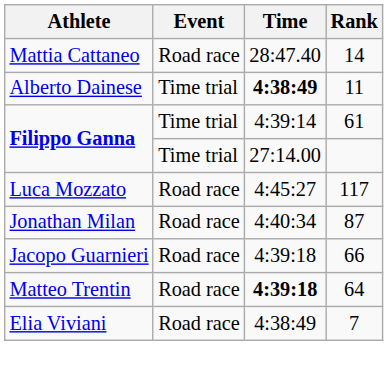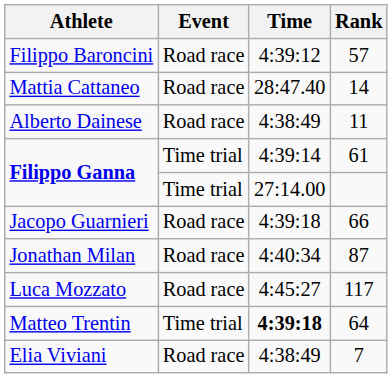+ row: Filippo Baroncini | Road race | 4:39:12 | 57
Alberto Dainese | Event: Time trial -> Road race
Alberto Dainese | Time: bold -> normal
rows swapped: Jacopo Guarnieri <-> Luca Mozzato
Matteo Trentin | Event: Road race -> Time trial
